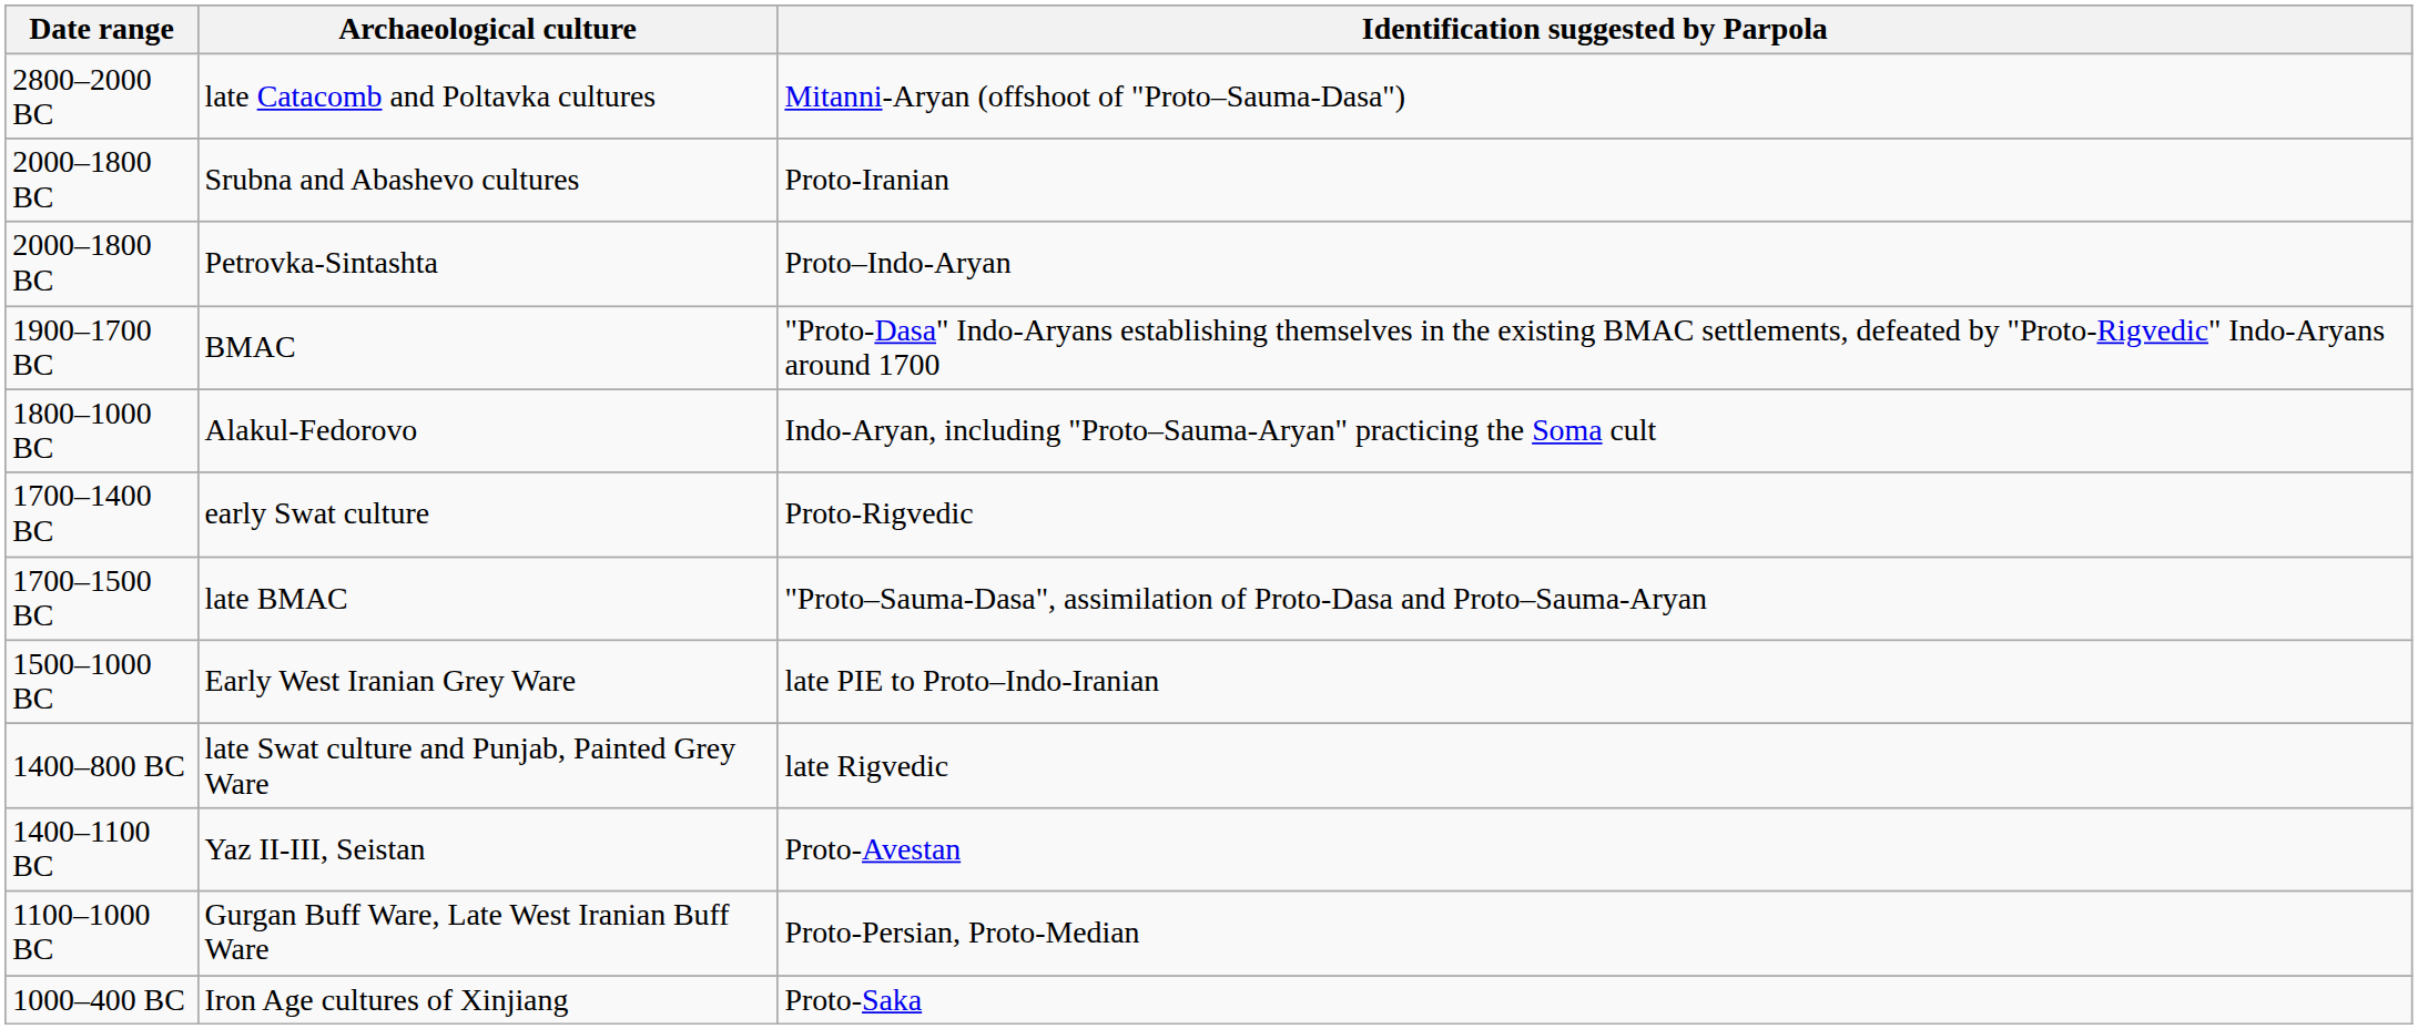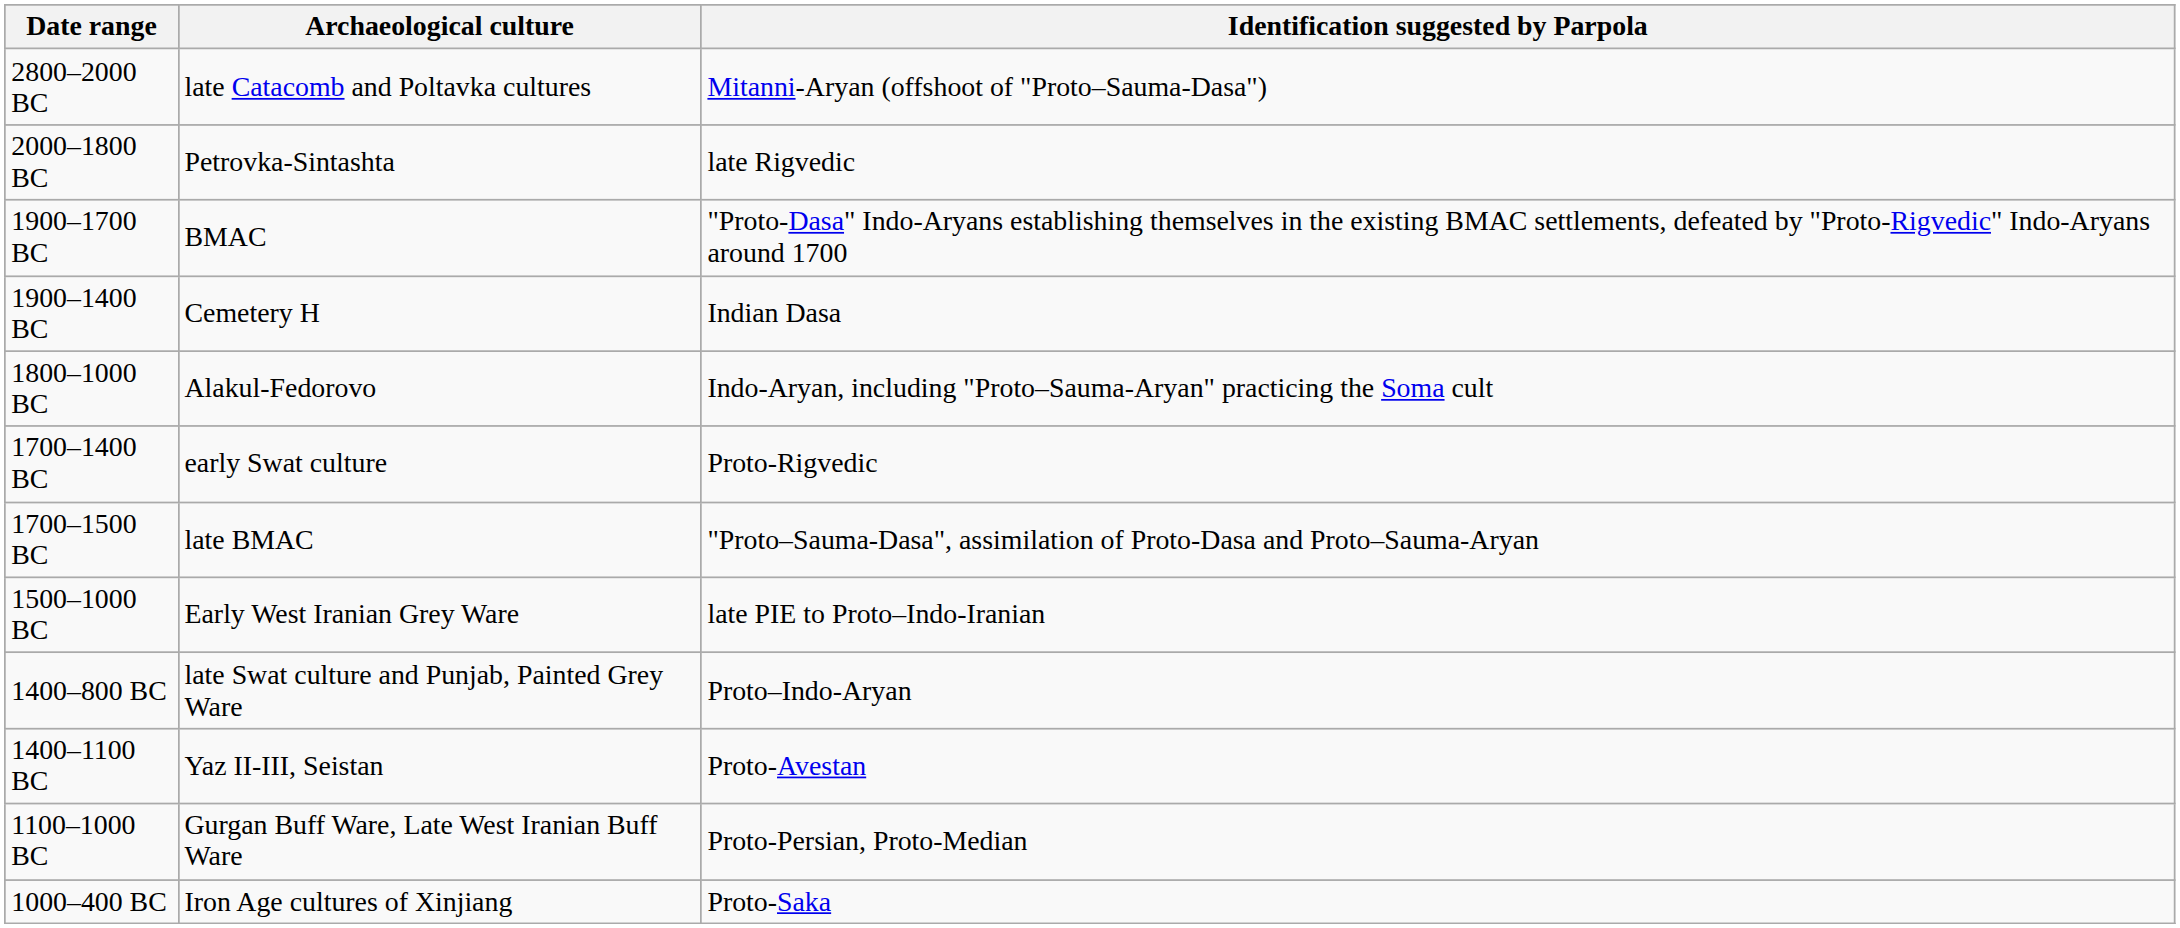- row: 2000–1800 BC | Srubna and Abashevo cultures | Proto-Iranian
Petrovka-Sintashta | Identification suggested by Parpola: Proto–Indo-Aryan -> late Rigvedic
+ row: 1900–1400 BC | Cemetery H | Indian Dasa
late Swat culture and Punjab, Painted Grey Ware | Identification suggested by Parpola: late Rigvedic -> Proto–Indo-Aryan
